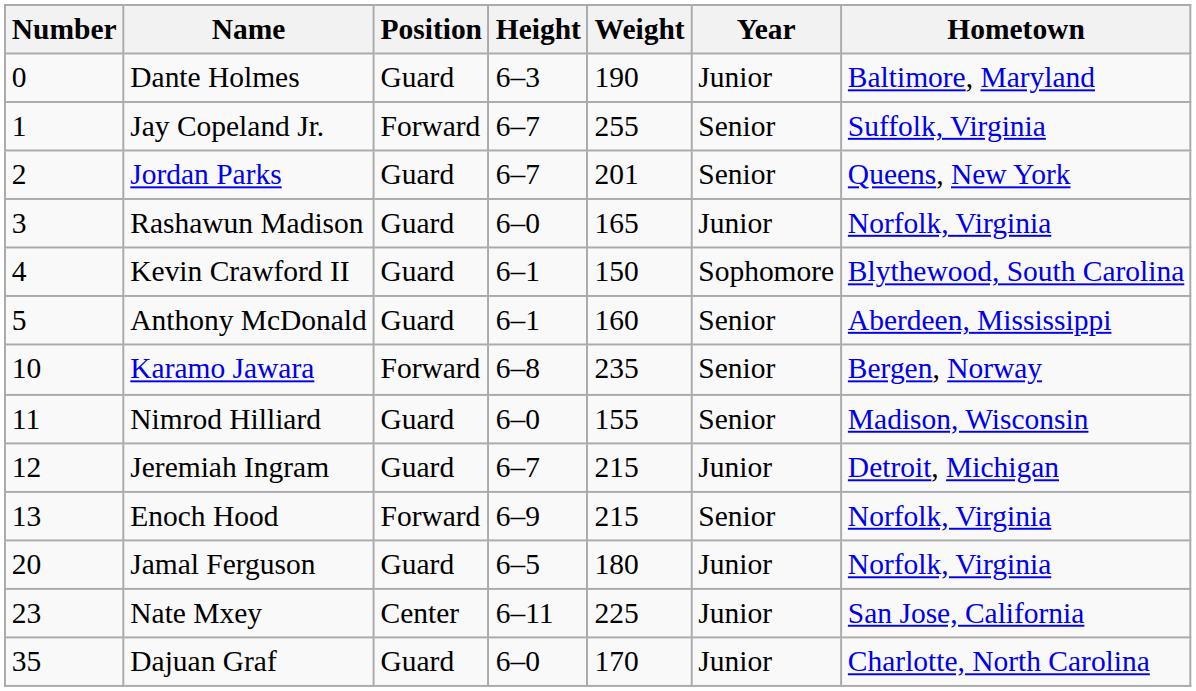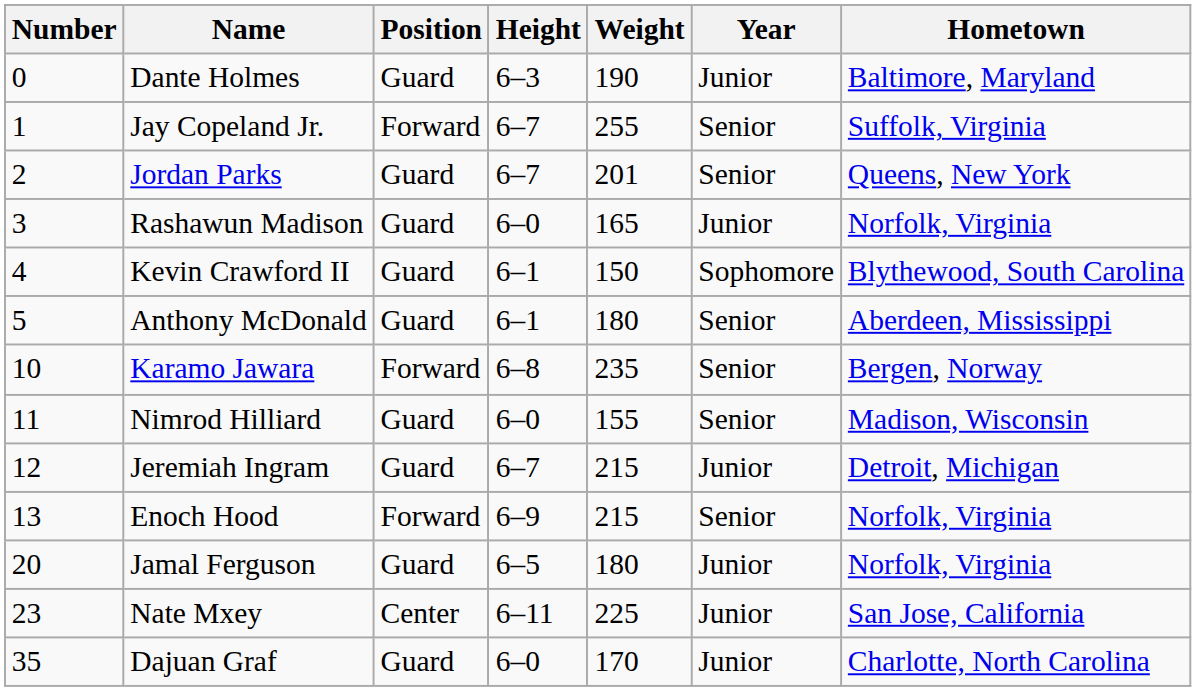Anthony McDonald | Weight: 160 -> 180
